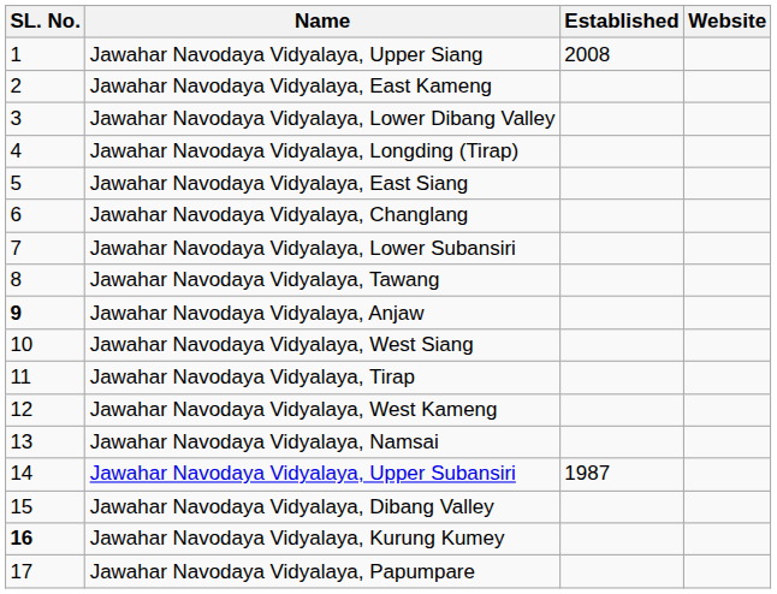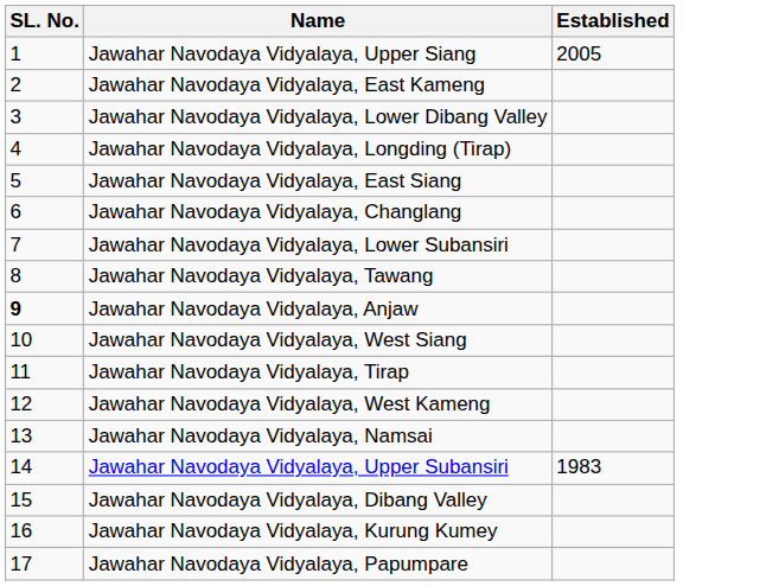- column: Website
Jawahar Navodaya Vidyalaya, Upper Siang | Established: 2008 -> 2005
Jawahar Navodaya Vidyalaya, Upper Subansiri | Established: 1987 -> 1983
Jawahar Navodaya Vidyalaya, Kurung Kumey | SL. No.: bold -> normal
